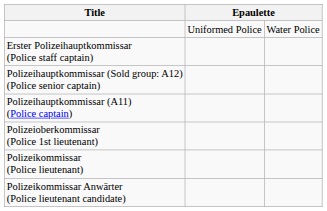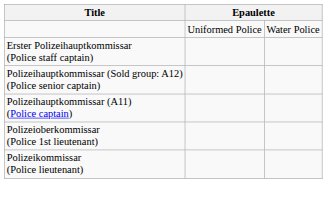- row: Polizeikommissar Anwärter (Police lieutenant candidate)
